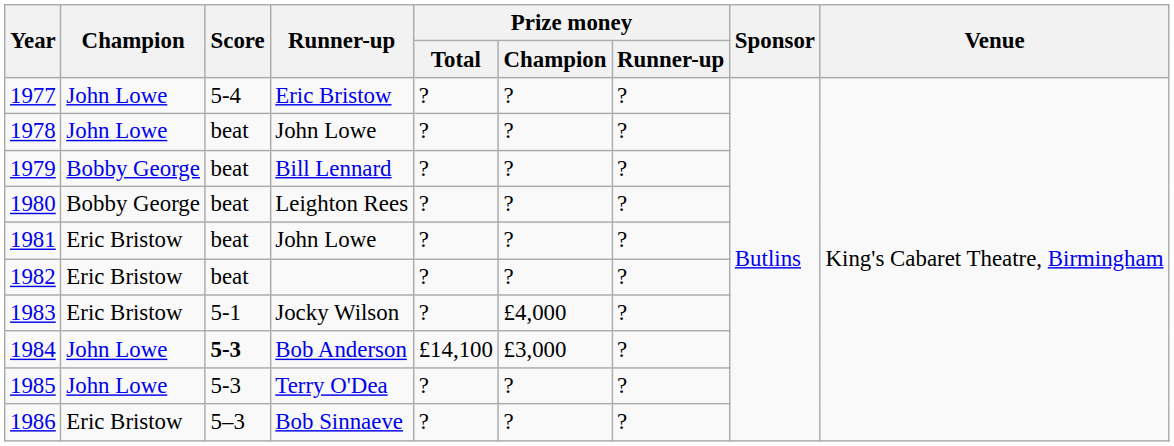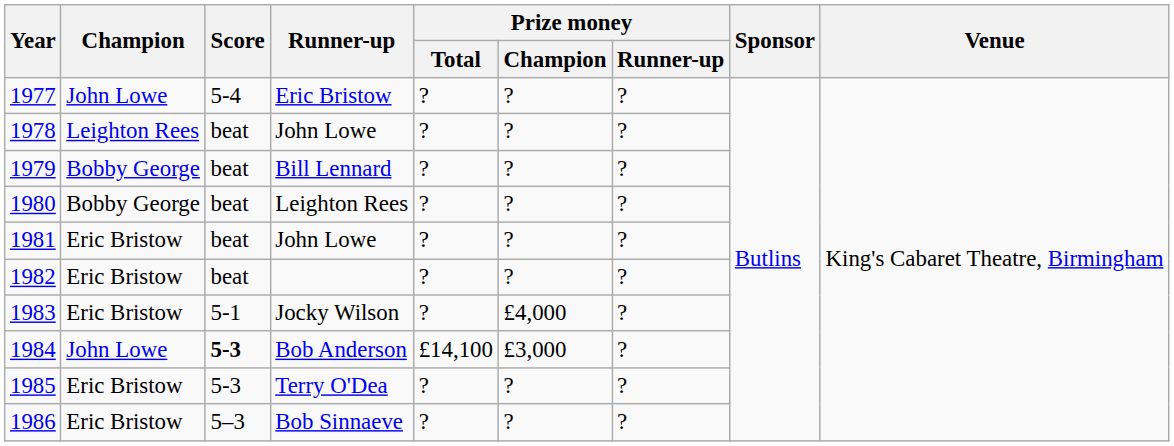1978 / John Lowe | Champion: John Lowe -> Leighton Rees
Terry O'Dea | Champion: John Lowe -> Eric Bristow
